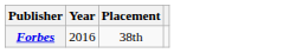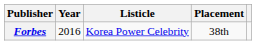+ column: Listicle | Korea Power Celebrity
